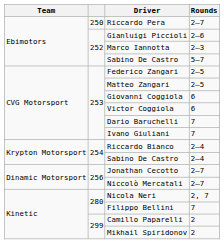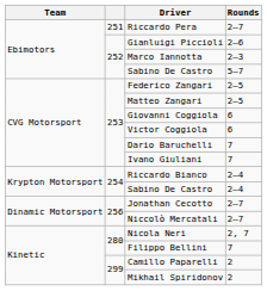Riccardo Pera | column 2: 250 -> 251
